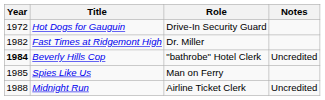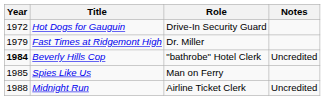Fast Times at Ridgemont High | Year: 1982 -> 1979
